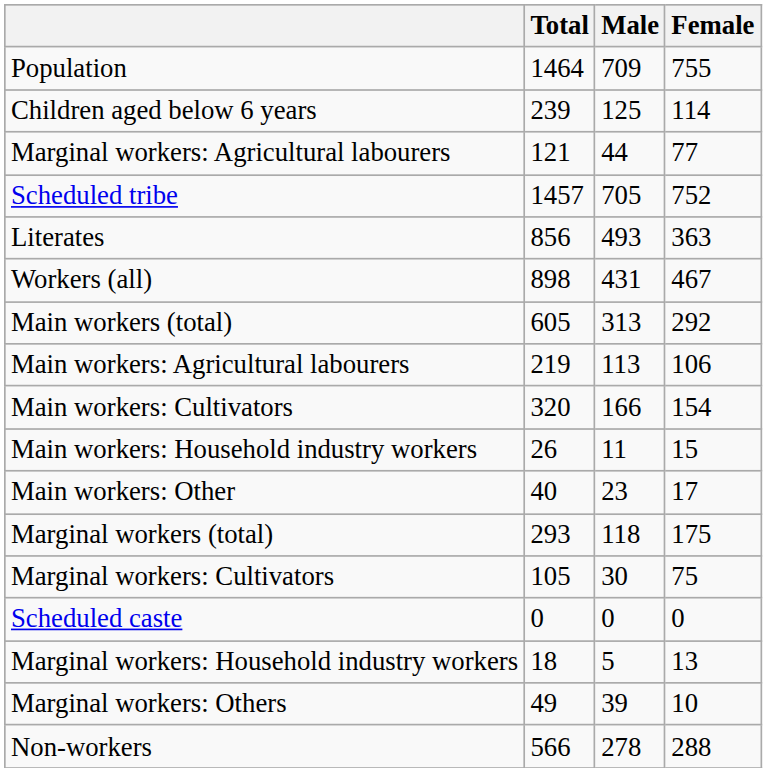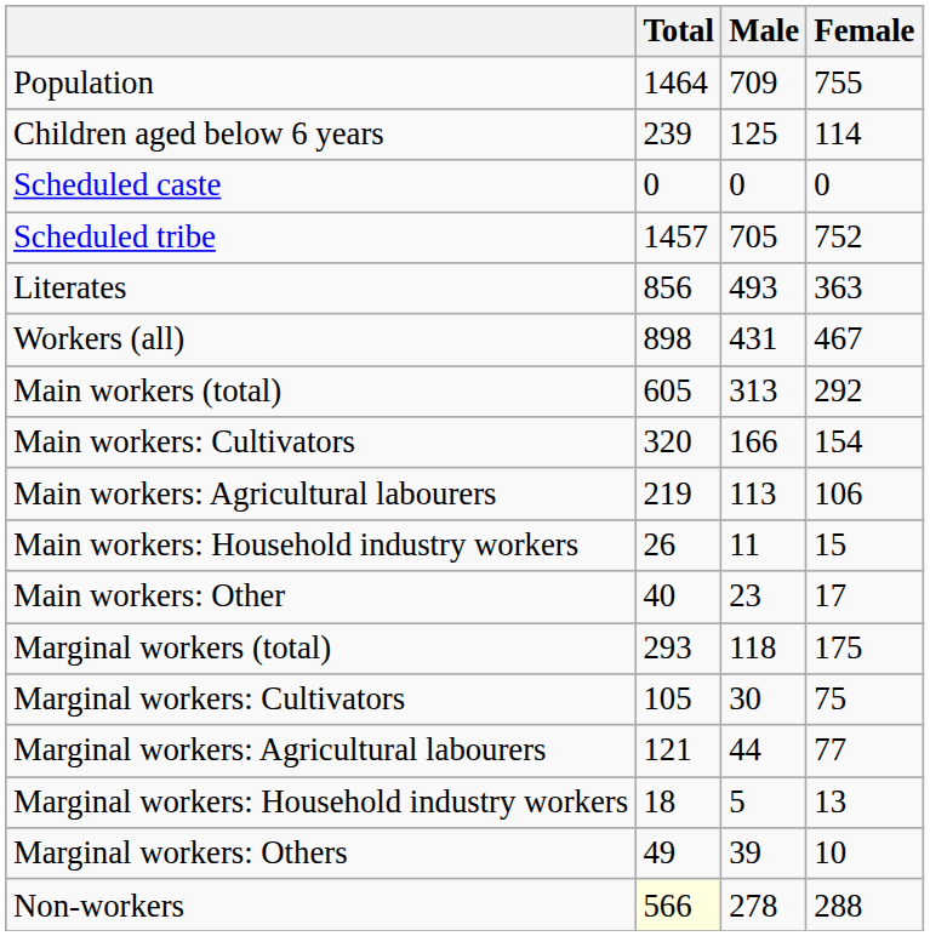rows swapped: Scheduled caste <-> Marginal workers: Agricultural labourers
rows swapped: Main workers: Cultivators <-> Main workers: Agricultural labourers
Non-workers | Total: no background -> lightyellow background
